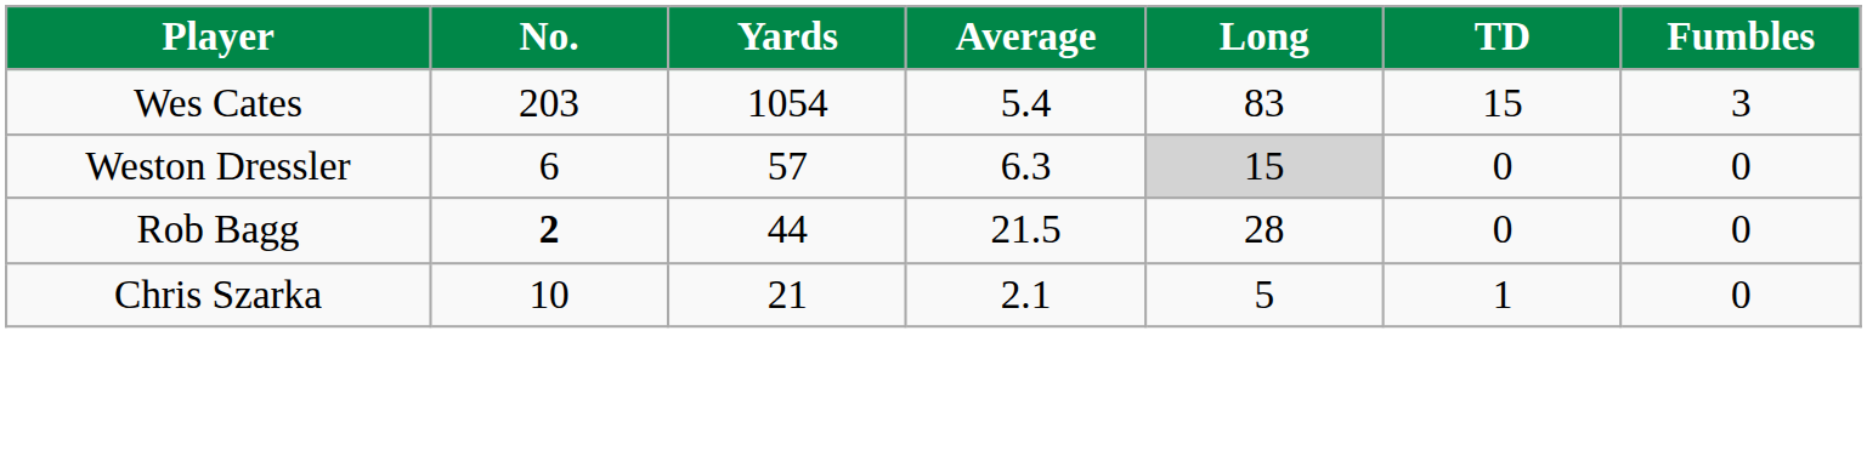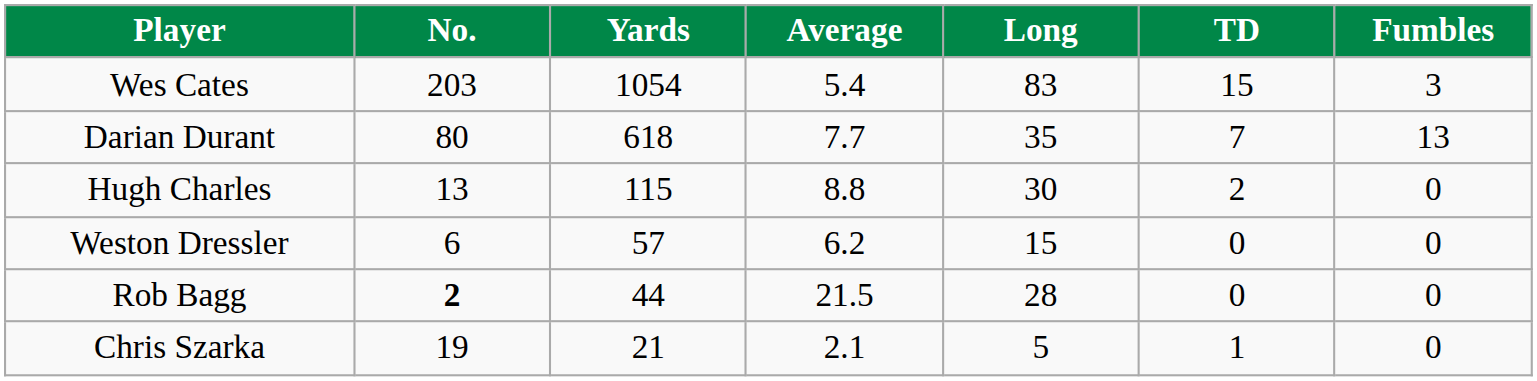+ row: Darian Durant | 80 | 618 | 7.7 | 35 | 7 | 13
+ row: Hugh Charles | 13 | 115 | 8.8 | 30 | 2 | 0
Weston Dressler | Average: 6.3 -> 6.2
Weston Dressler | Long: lightgrey background -> no background
Chris Szarka | No.: 10 -> 19
